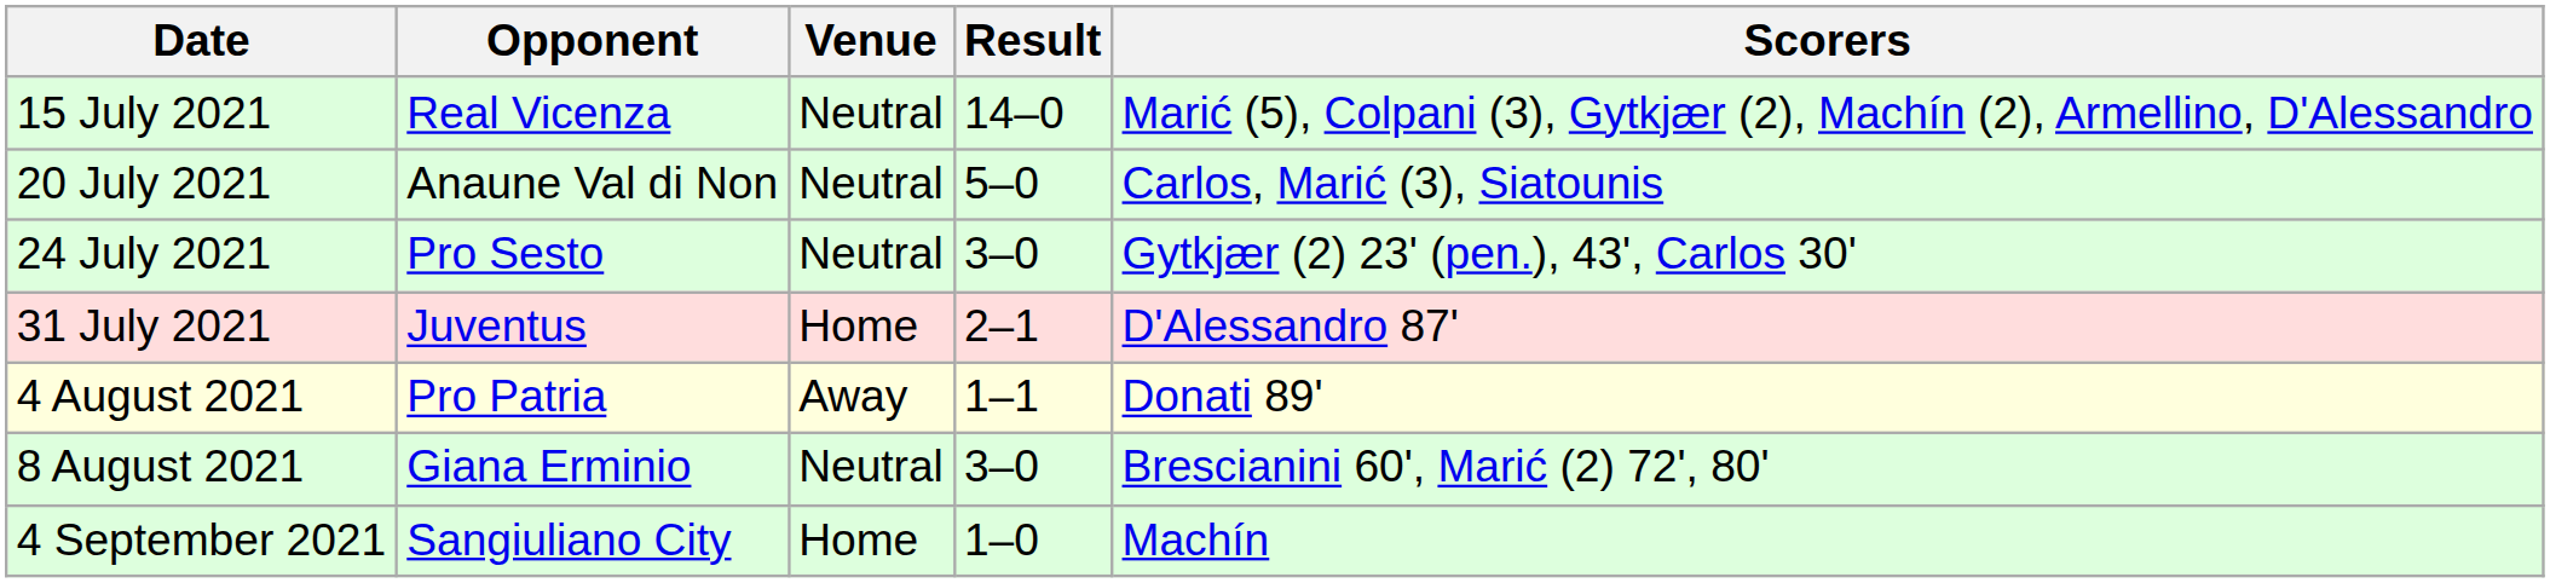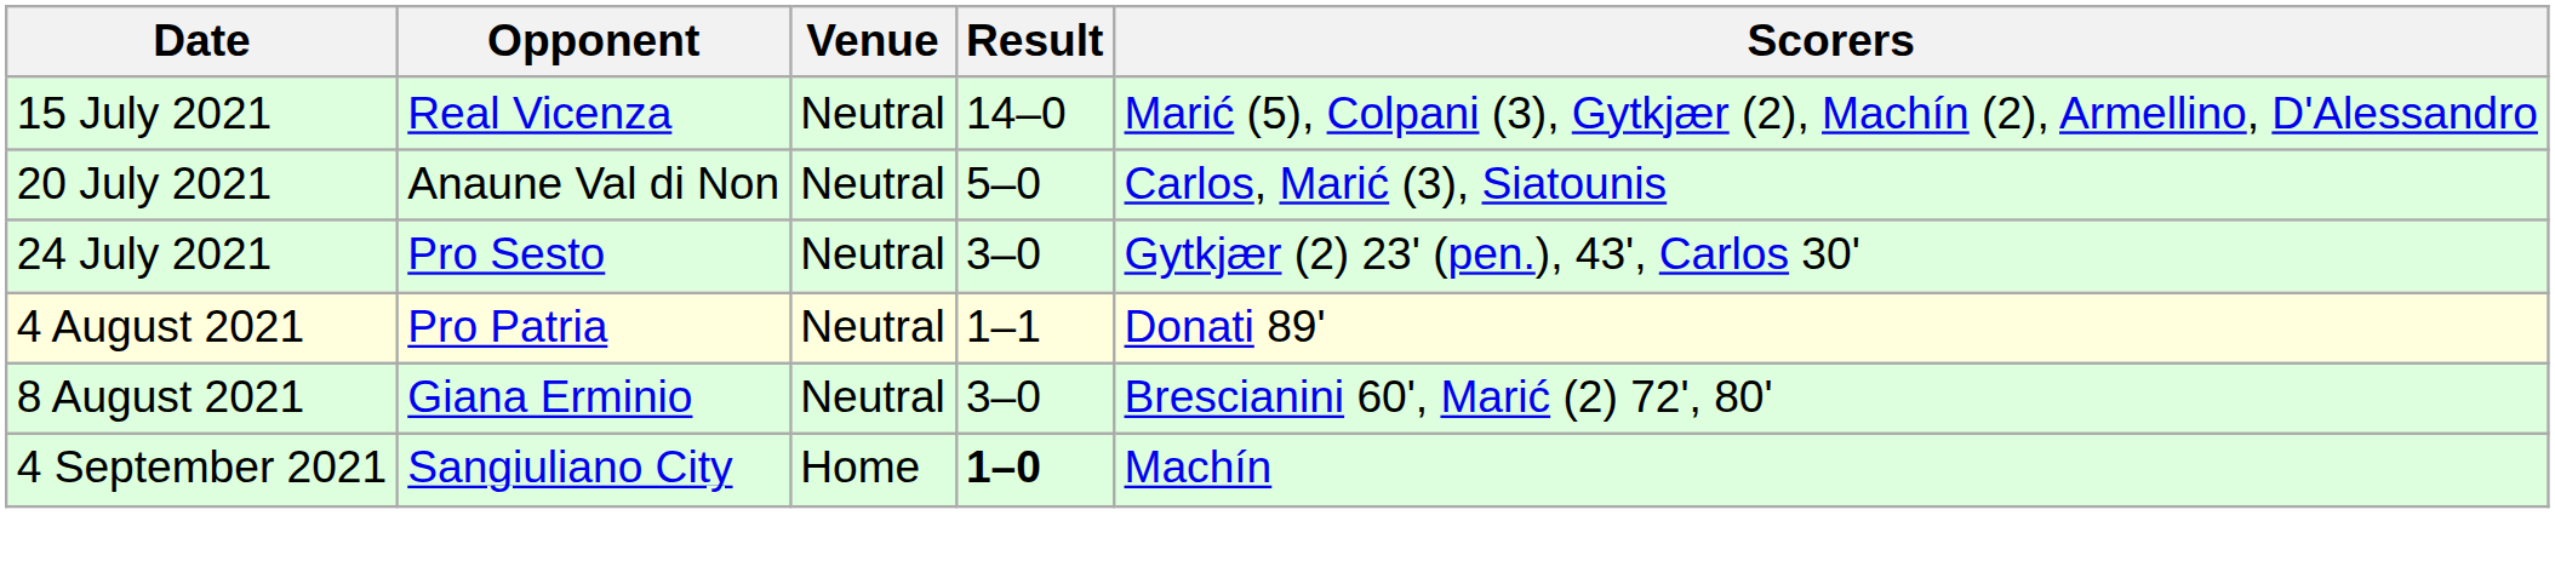- row: 31 July 2021 | Juventus | Home | 2–1 | D'Alessandro 87'
4 August 2021 | Venue: Away -> Neutral
4 September 2021 | Result: normal -> bold
